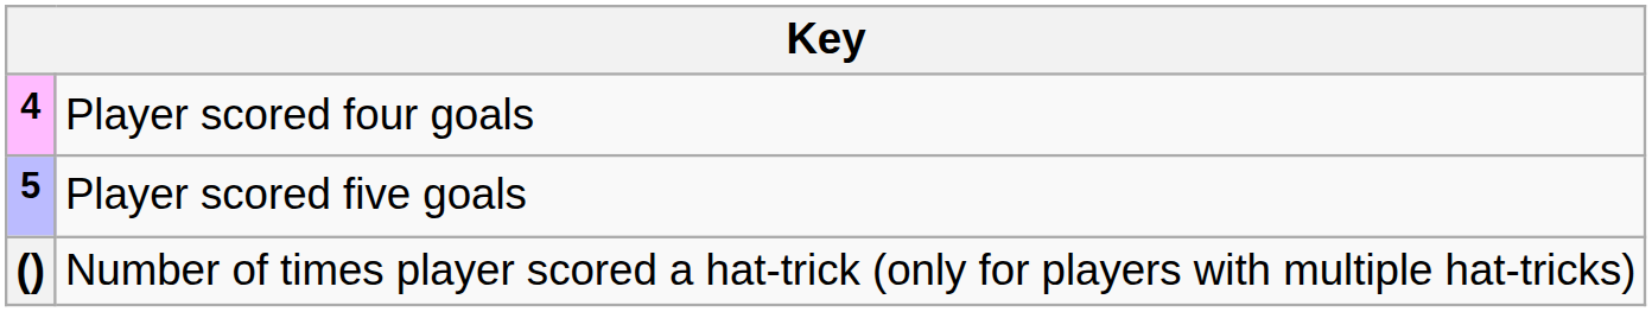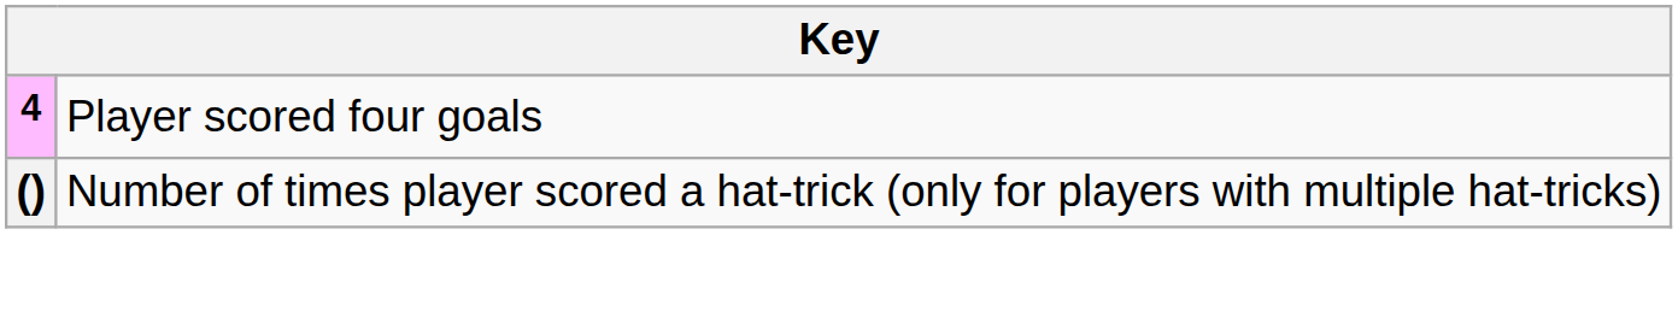- row: 5 | Player scored five goals
